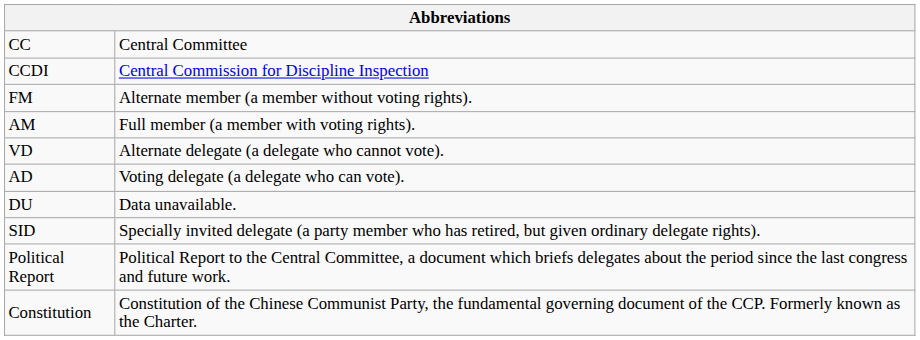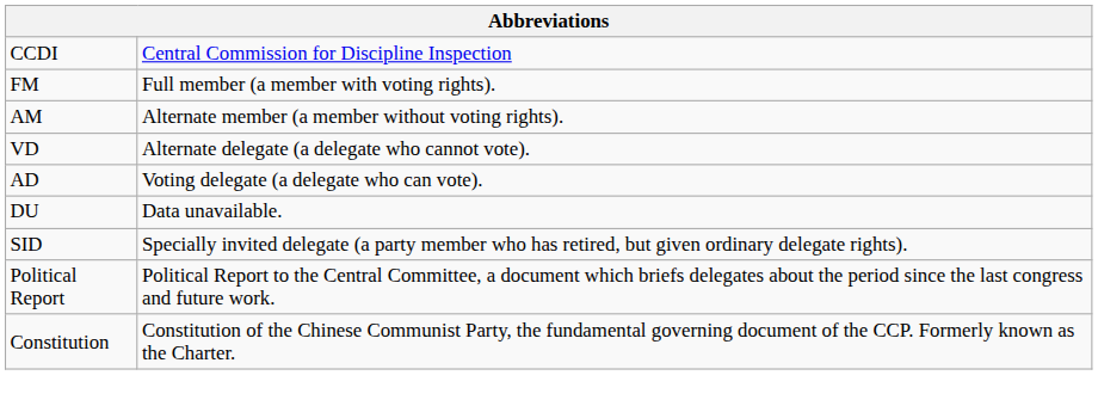- row: CC | Central Committee
FM | column 2: Alternate member (a member without voting rights). -> Full member (a member with voting rights).
AM | column 2: Full member (a member with voting rights). -> Alternate member (a member without voting rights).
